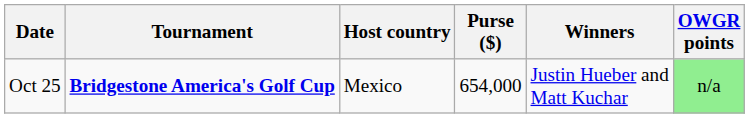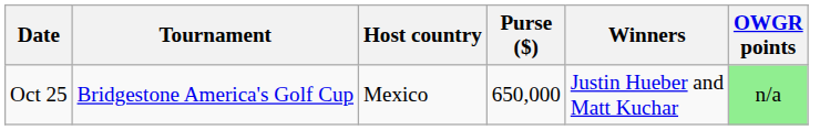Oct 25 | Tournament: bold -> normal
Oct 25 | Purse ($): 654,000 -> 650,000
